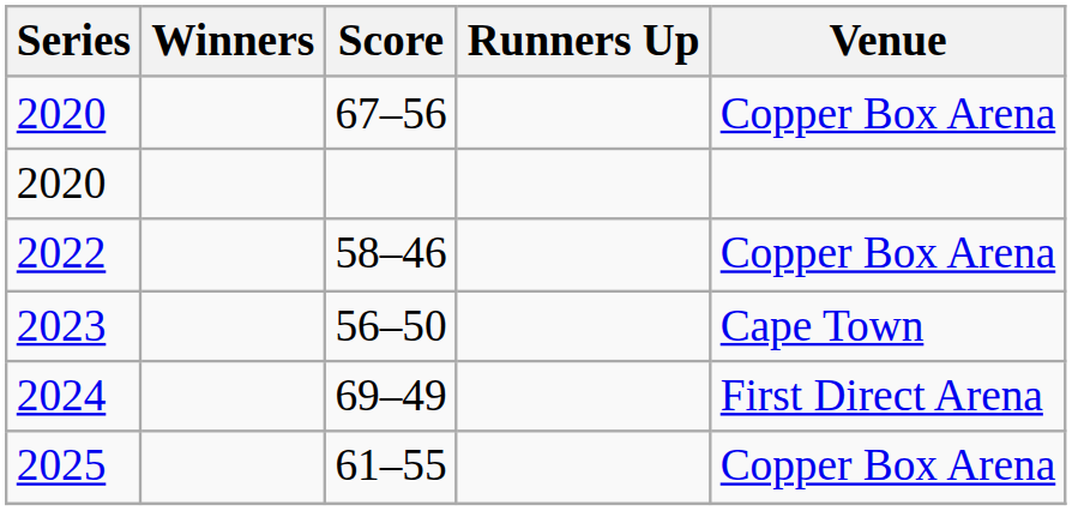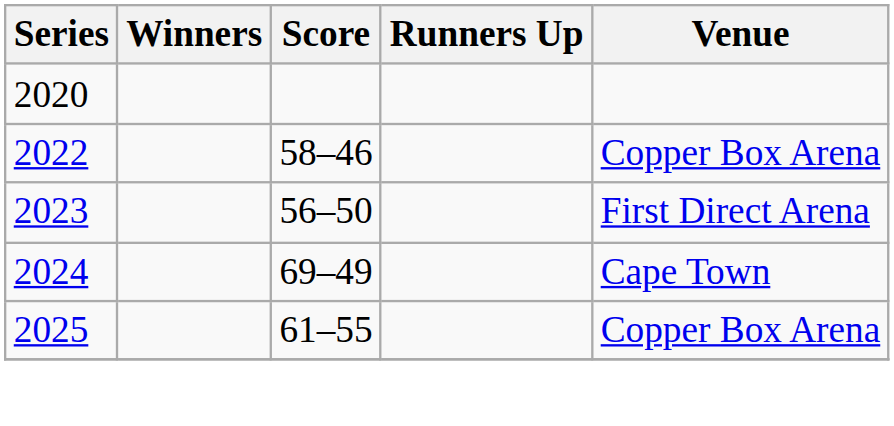- row: 2020 | 67–56 | Copper Box Arena
56–50 | Venue: Cape Town -> First Direct Arena
69–49 | Venue: First Direct Arena -> Cape Town
